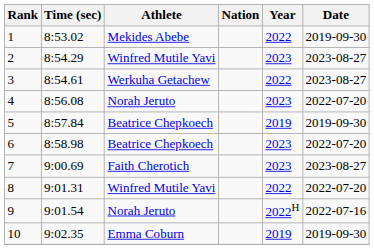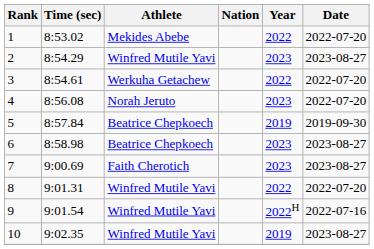1 | Date: 2019-09-30 -> 2022-07-20
3 | Date: 2023-08-27 -> 2022-07-20
6 | Date: 2022-07-20 -> 2023-08-27
9 | Athlete: Norah Jeruto -> Winfred Mutile Yavi
10 | Athlete: Emma Coburn -> Winfred Mutile Yavi
10 | Date: 2019-09-30 -> 2023-08-27
